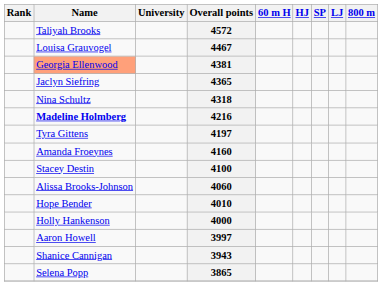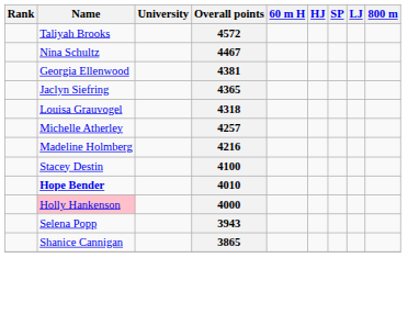4467 | Name: Louisa Grauvogel -> Nina Schultz
4381 | Name: lightsalmon background -> no background
4318 | Name: Nina Schultz -> Louisa Grauvogel
+ row: Michelle Atherley | 4257
4216 | Name: bold -> normal
- row: Tyra Gittens | 4197
- row: Amanda Froeynes | 4160
- row: Alissa Brooks-Johnson | 4060
4010 | Name: normal -> bold
4000 | Name: no background -> pink background
- row: Aaron Howell | 3997
3943 | Name: Shanice Cannigan -> Selena Popp
3865 | Name: Selena Popp -> Shanice Cannigan
